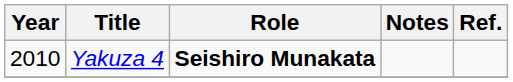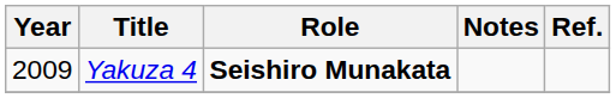Yakuza 4 | Year: 2010 -> 2009
